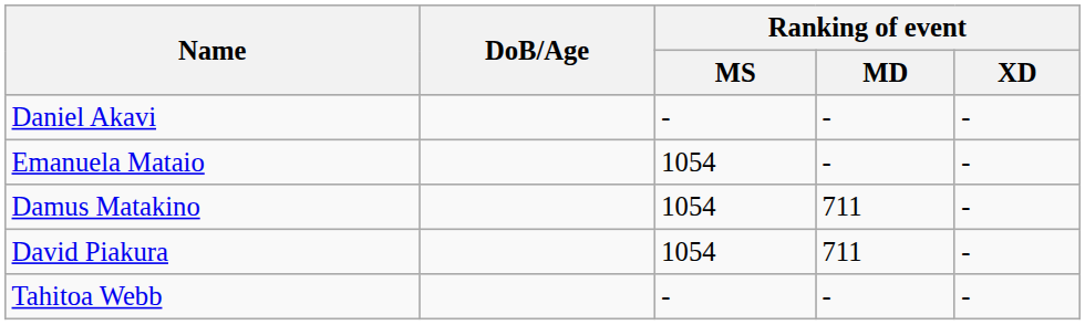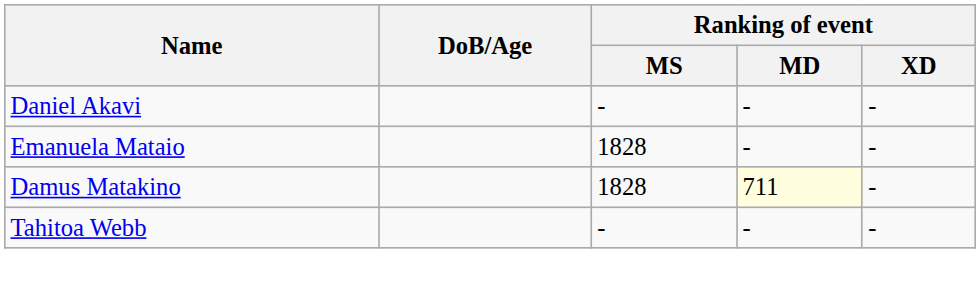Emanuela Mataio | Ranking of event / MS: 1054 -> 1828
Damus Matakino | Ranking of event / MS: 1054 -> 1828
Damus Matakino | Ranking of event / MD: no background -> lightyellow background
- row: David Piakura | 1054 | 711 | -
